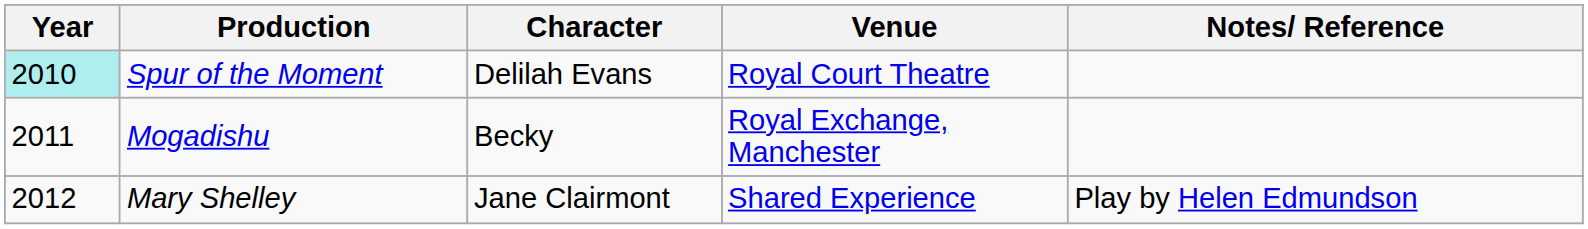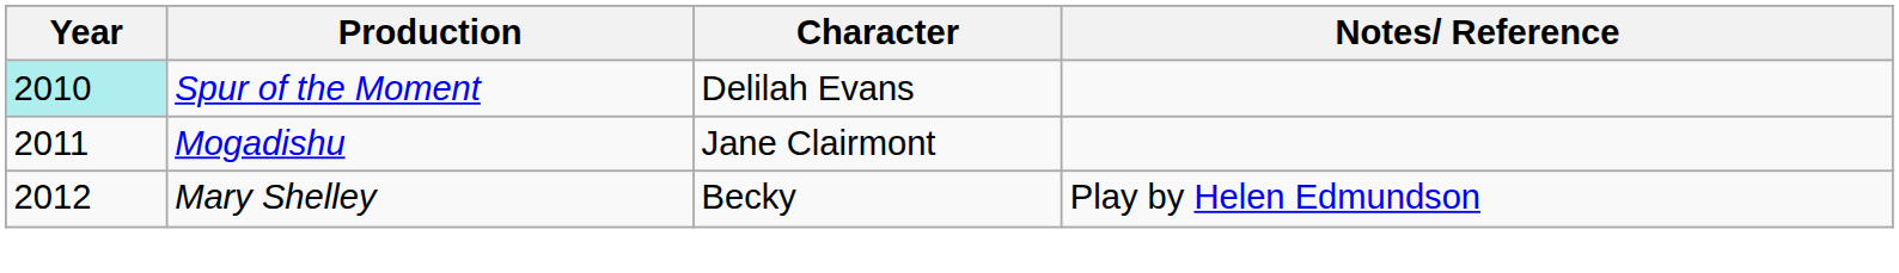- column: Venue | Royal Court Theatre | Royal Exchange, Manchester | Shared Experience
Mogadishu | Character: Becky -> Jane Clairmont
Mary Shelley | Character: Jane Clairmont -> Becky
